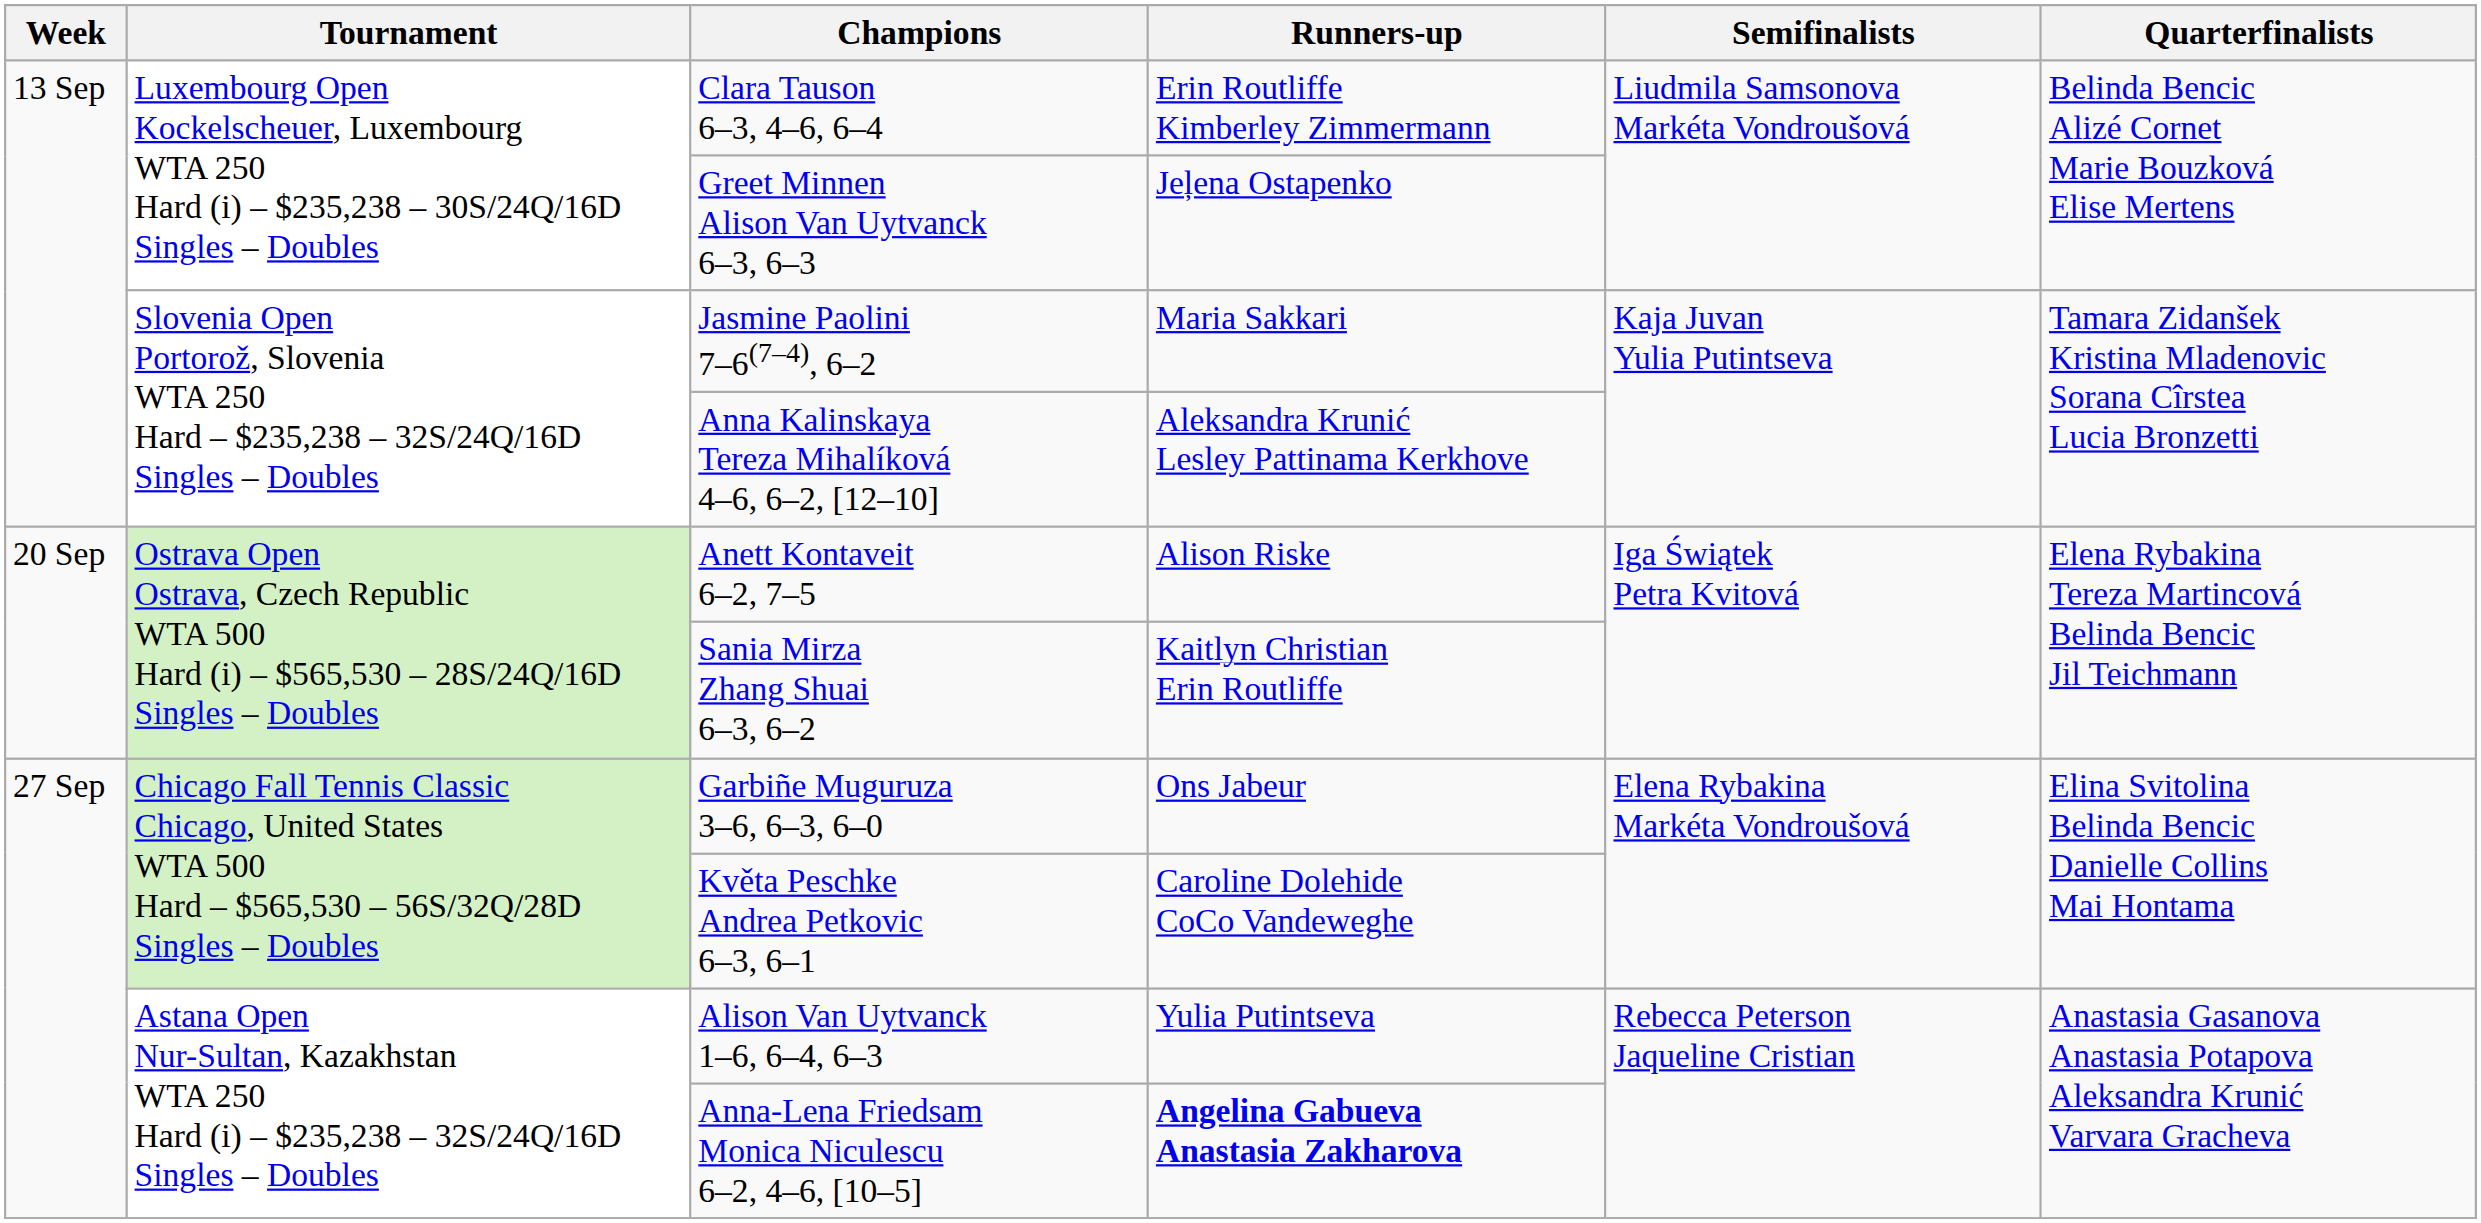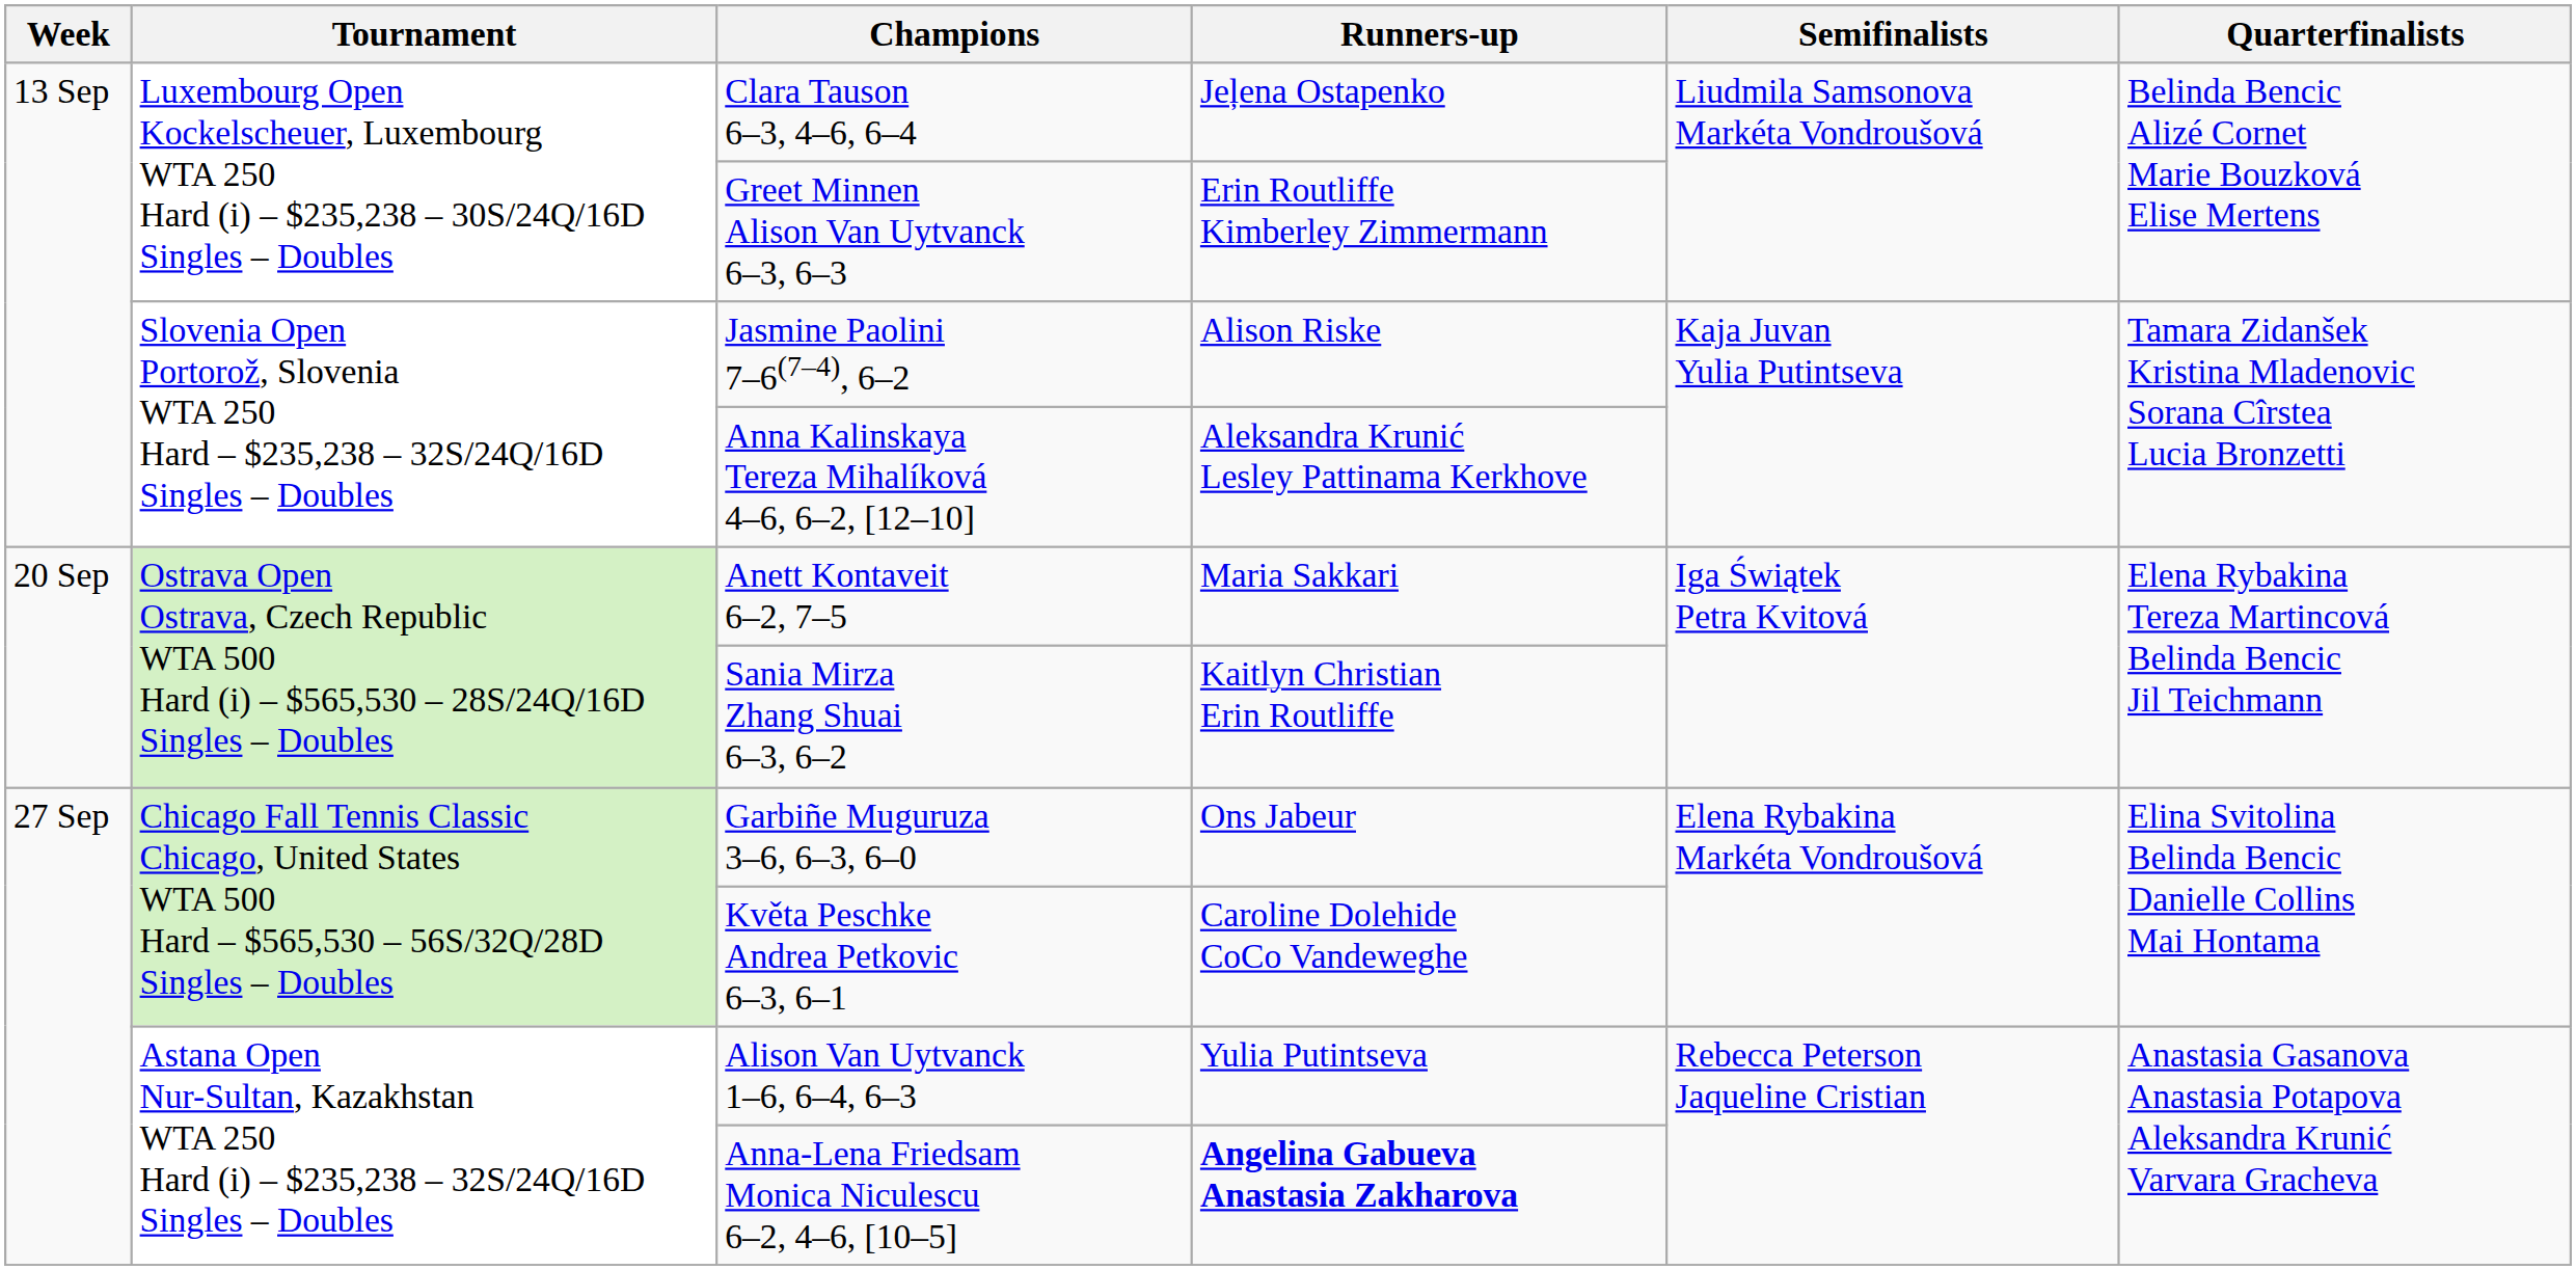Clara Tauson 6–3, 4–6, 6–4 | Runners-up: Erin Routliffe Kimberley Zimmermann -> Jeļena Ostapenko
Greet Minnen Alison Van Uytvanck 6–3, 6–3 | Runners-up: Jeļena Ostapenko -> Erin Routliffe Kimberley Zimmermann
Jasmine Paolini 7–6(7–4), 6–2 | Runners-up: Maria Sakkari -> Alison Riske
Anett Kontaveit 6–2, 7–5 | Runners-up: Alison Riske -> Maria Sakkari
